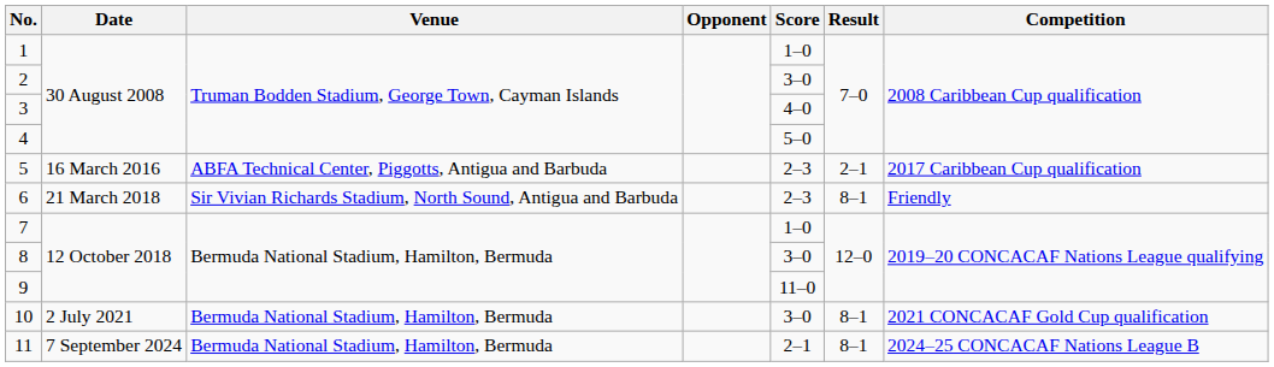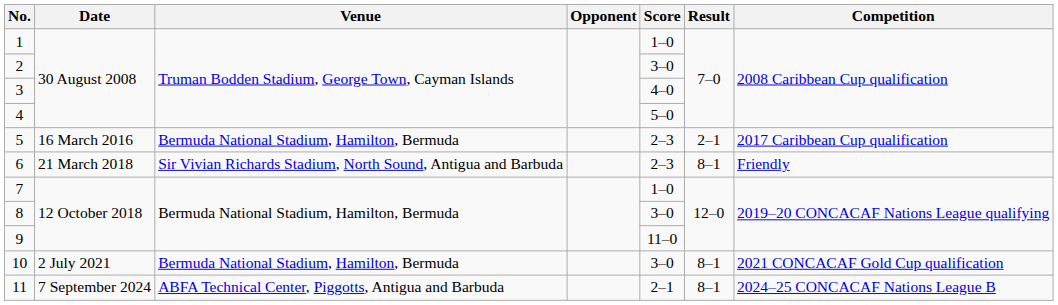5 | Venue: ABFA Technical Center, Piggotts, Antigua and Barbuda -> Bermuda National Stadium, Hamilton, Bermuda
11 | Venue: Bermuda National Stadium, Hamilton, Bermuda -> ABFA Technical Center, Piggotts, Antigua and Barbuda
